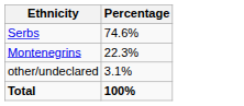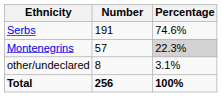+ column: Number | 191 | 57 | 8 | 256
Montenegrins | Percentage: no background -> lightgrey background
